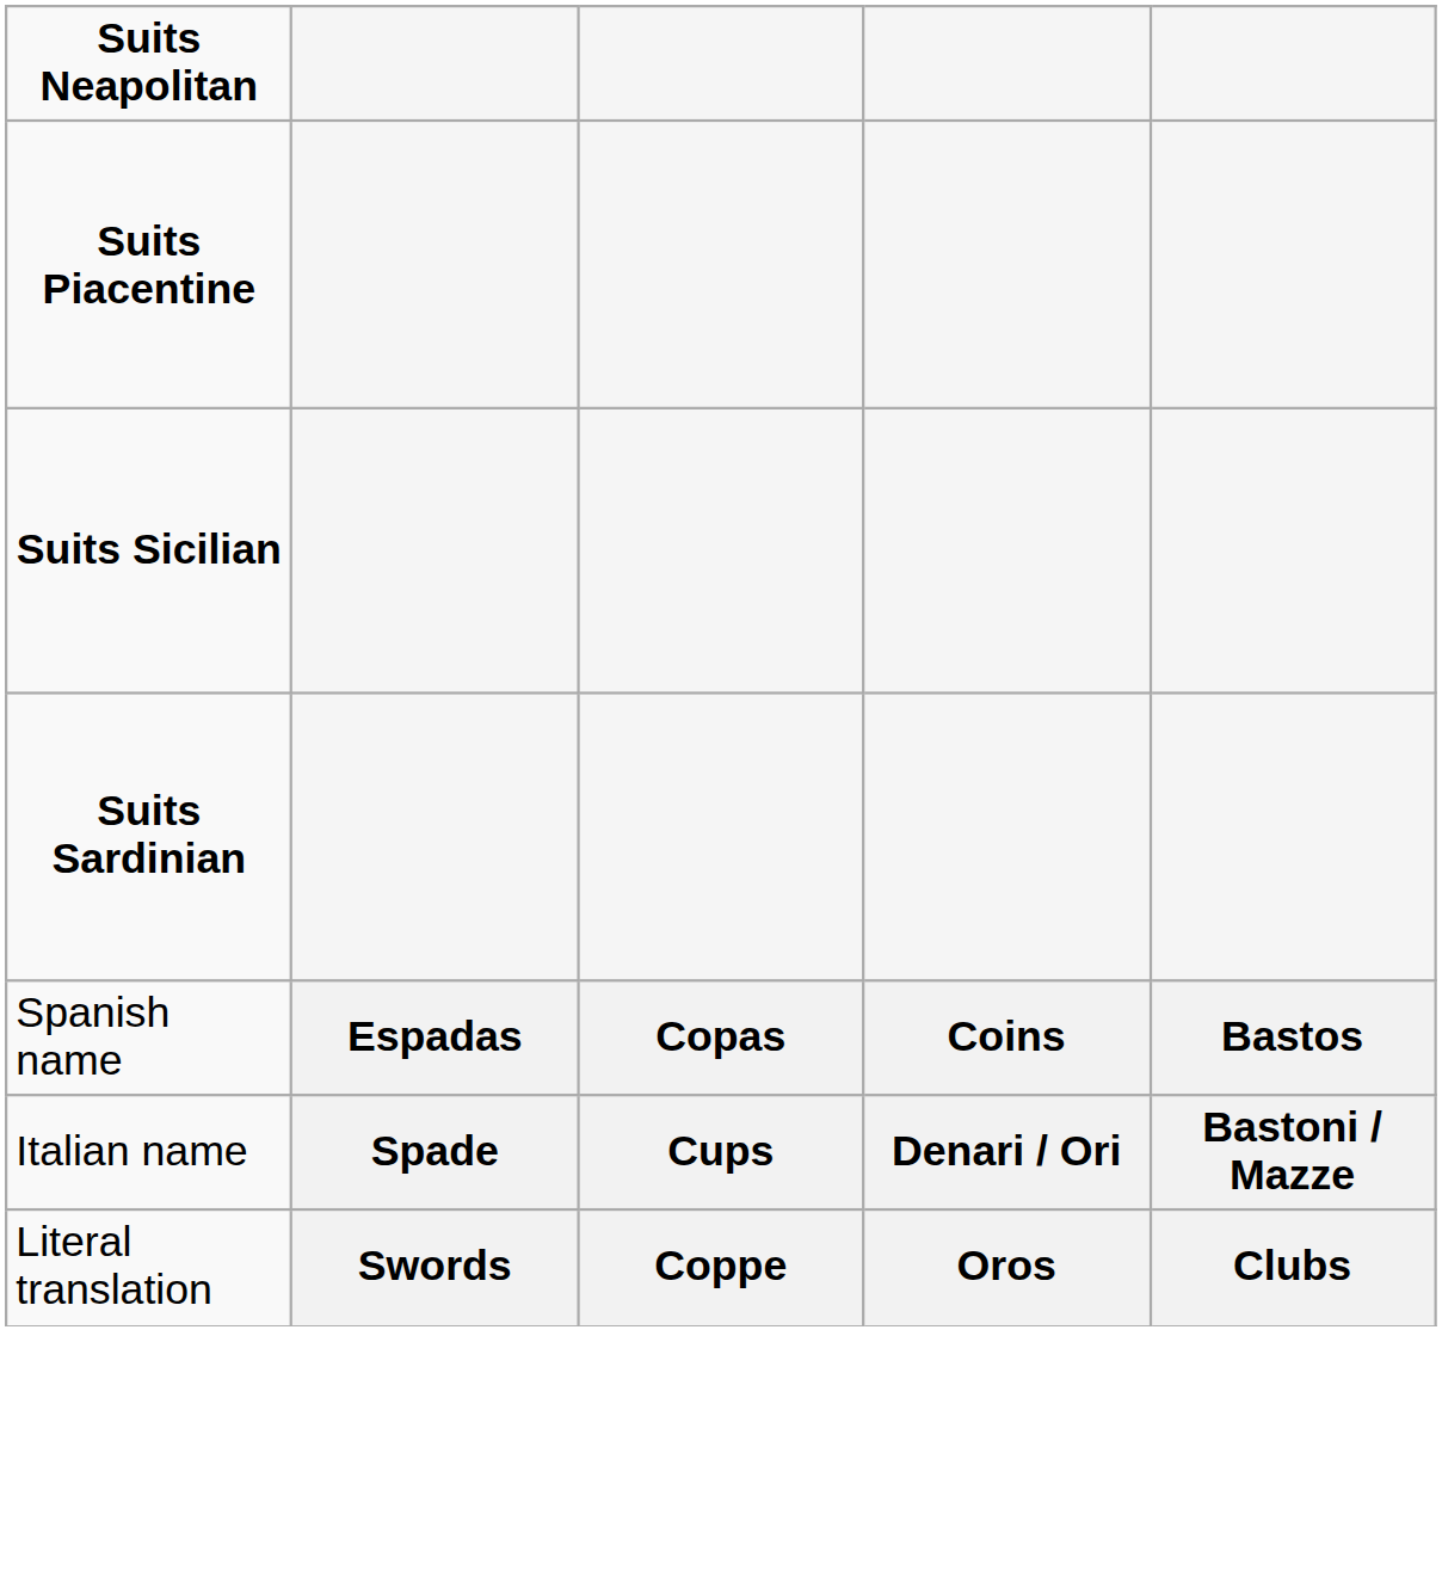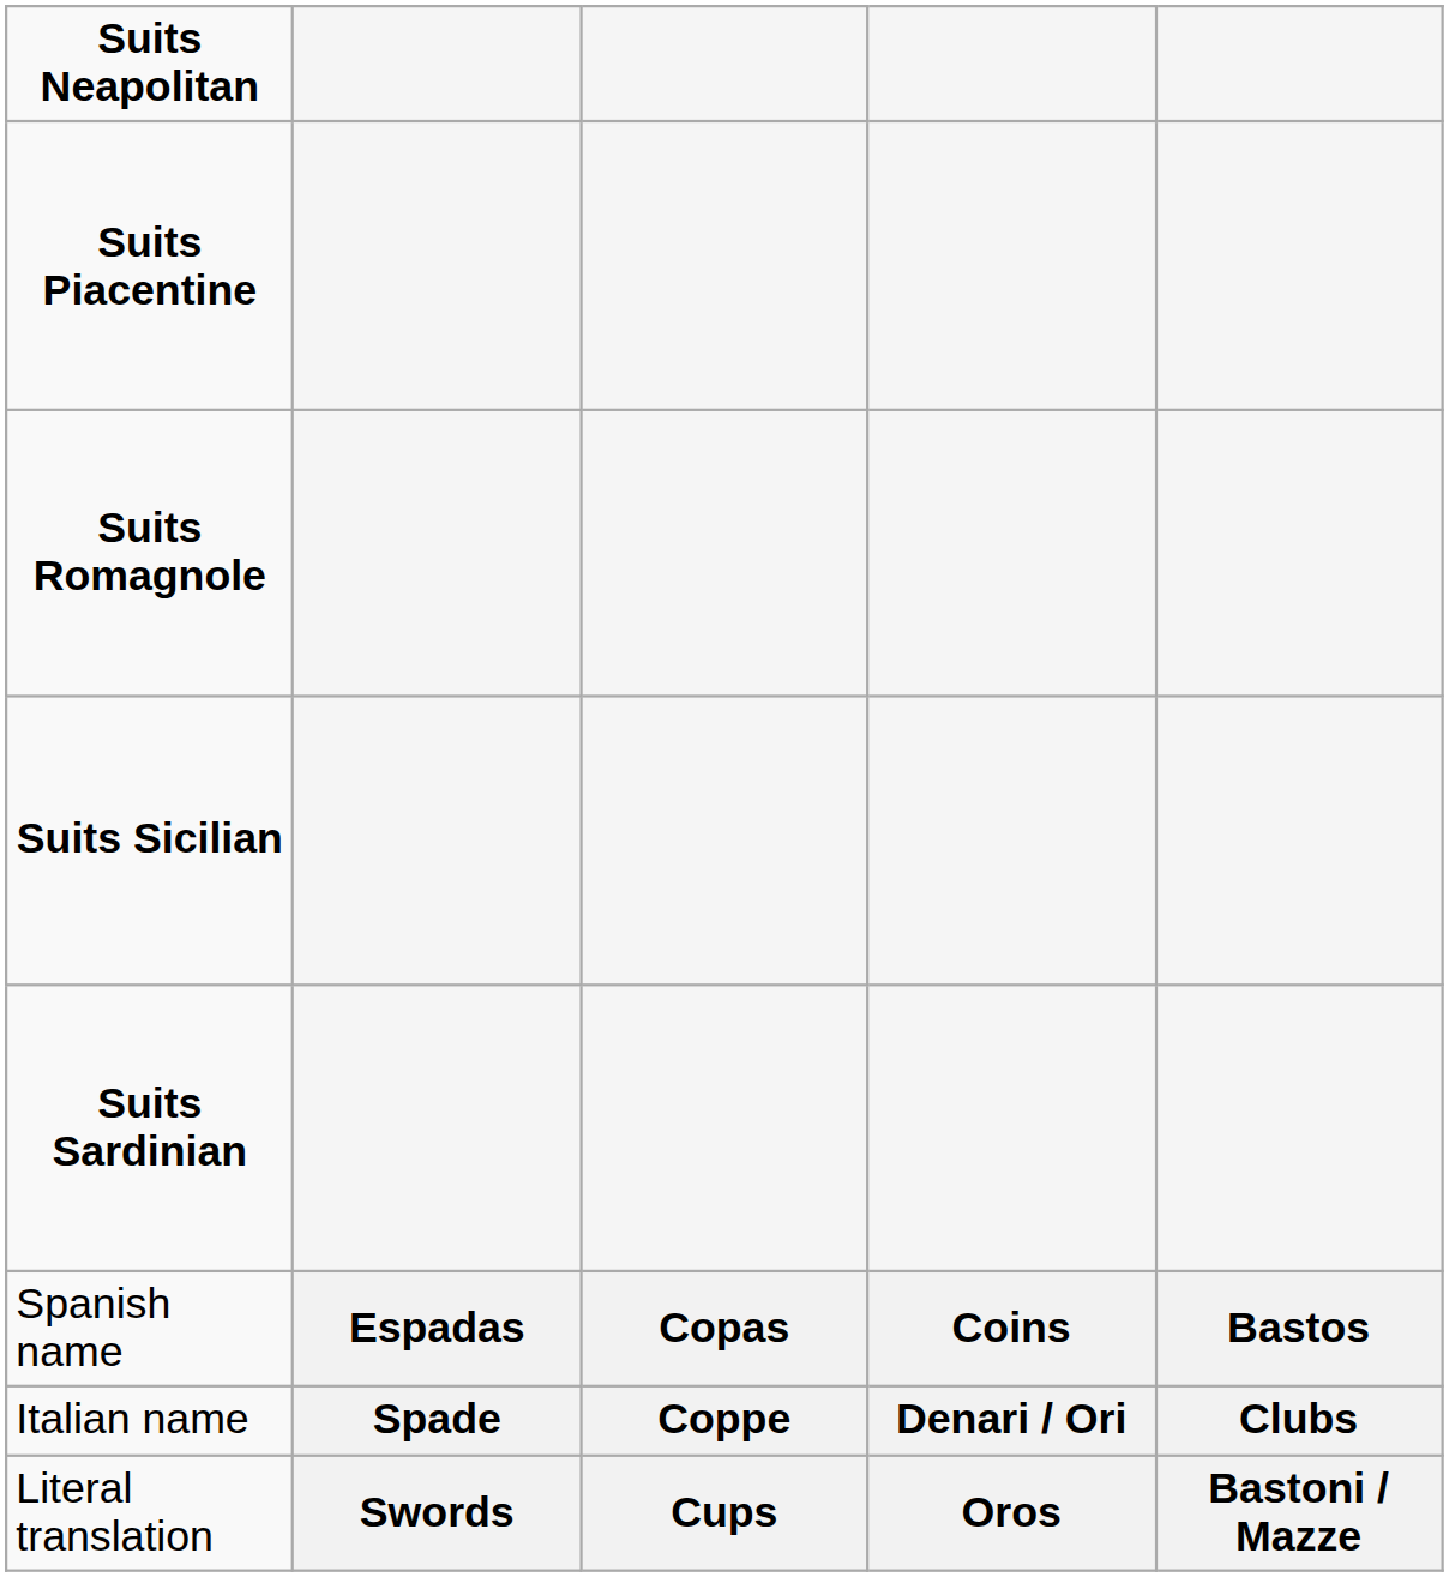+ row: Suits Romagnole
Italian name | column 3: Cups -> Coppe
Italian name | column 5: Bastoni / Mazze -> Clubs
Literal translation | column 3: Coppe -> Cups
Literal translation | column 5: Clubs -> Bastoni / Mazze
